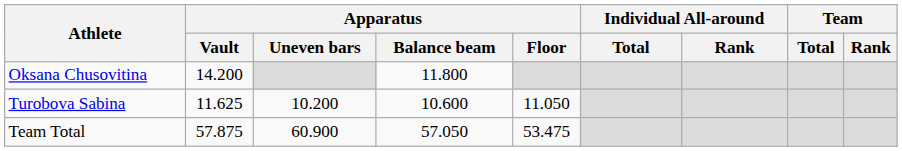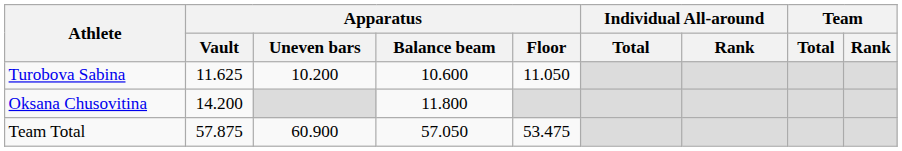rows swapped: Oksana Chusovitina <-> Turobova Sabina
